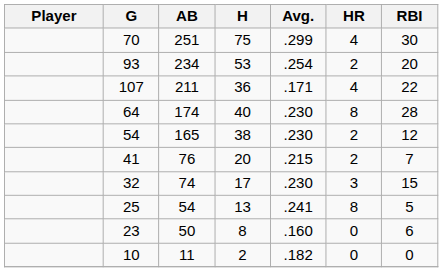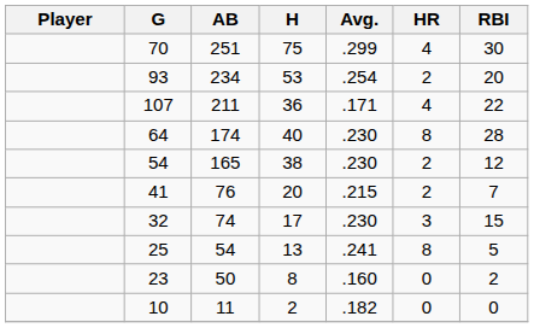23 | RBI: 6 -> 2
